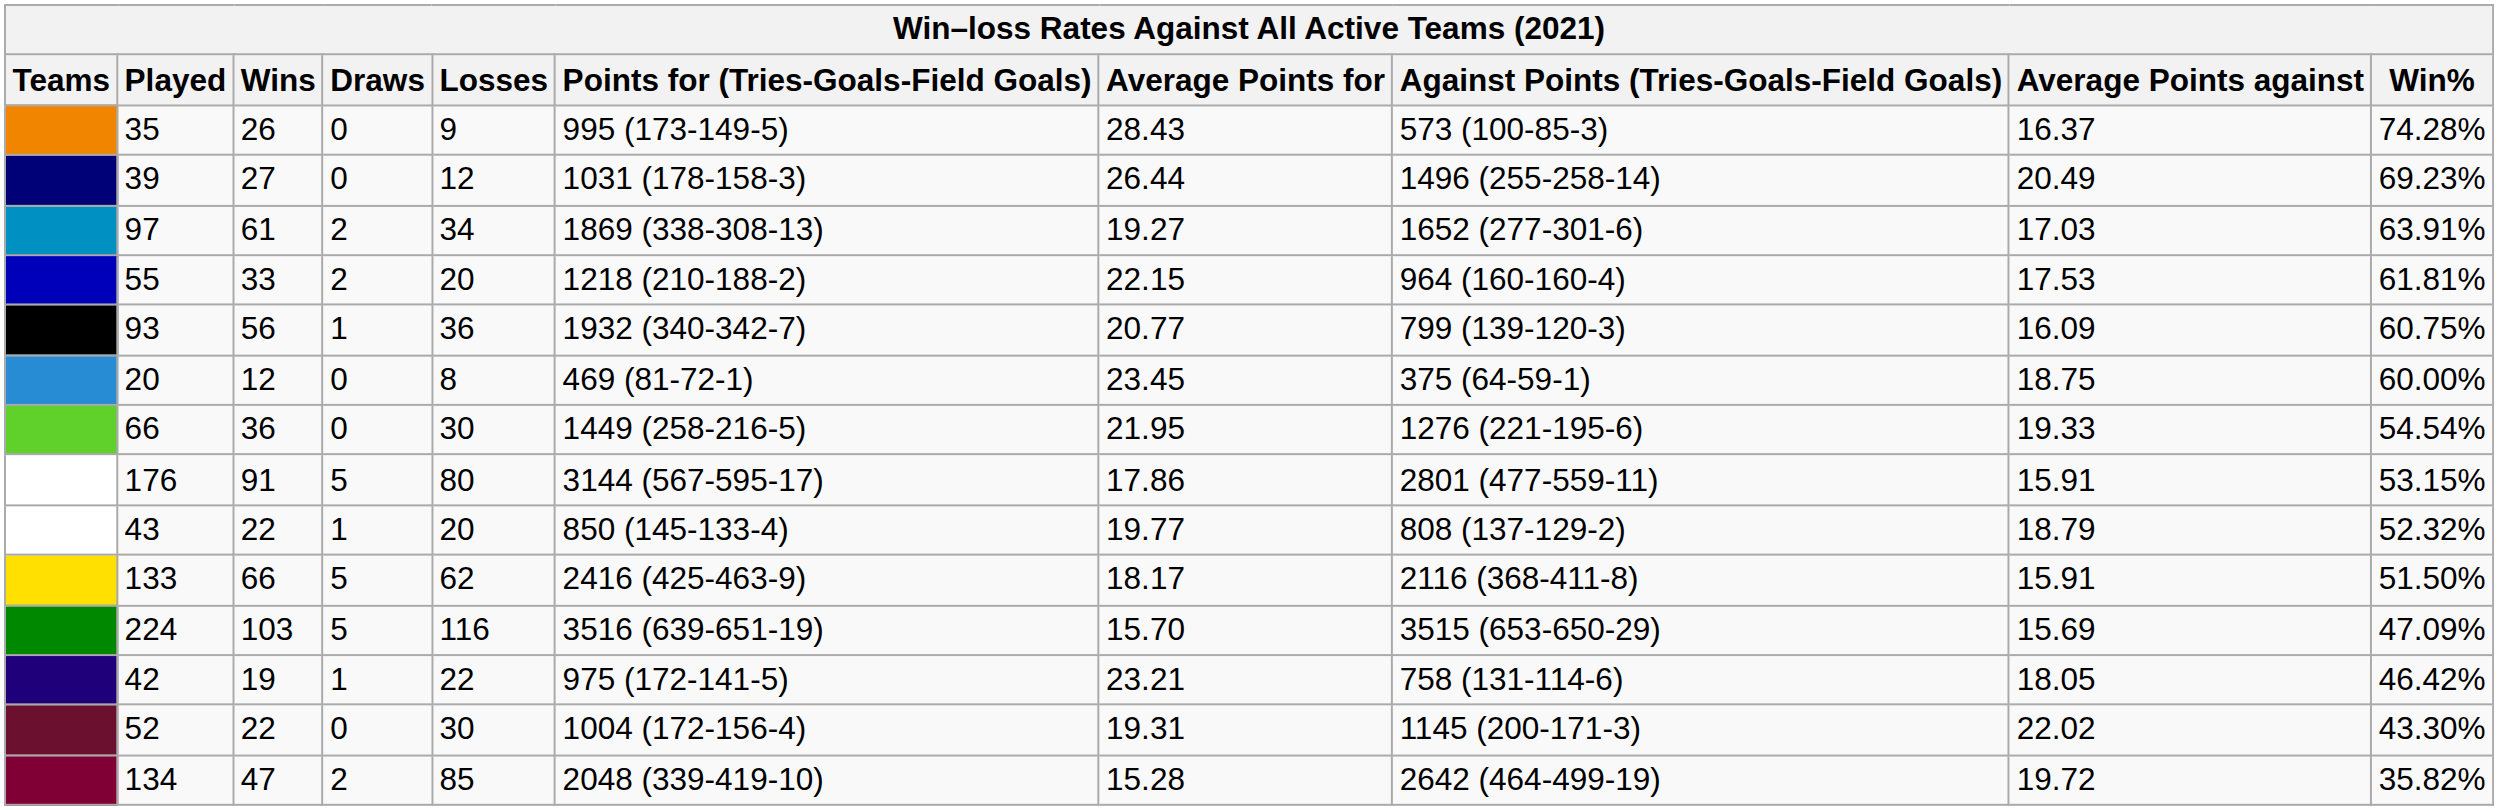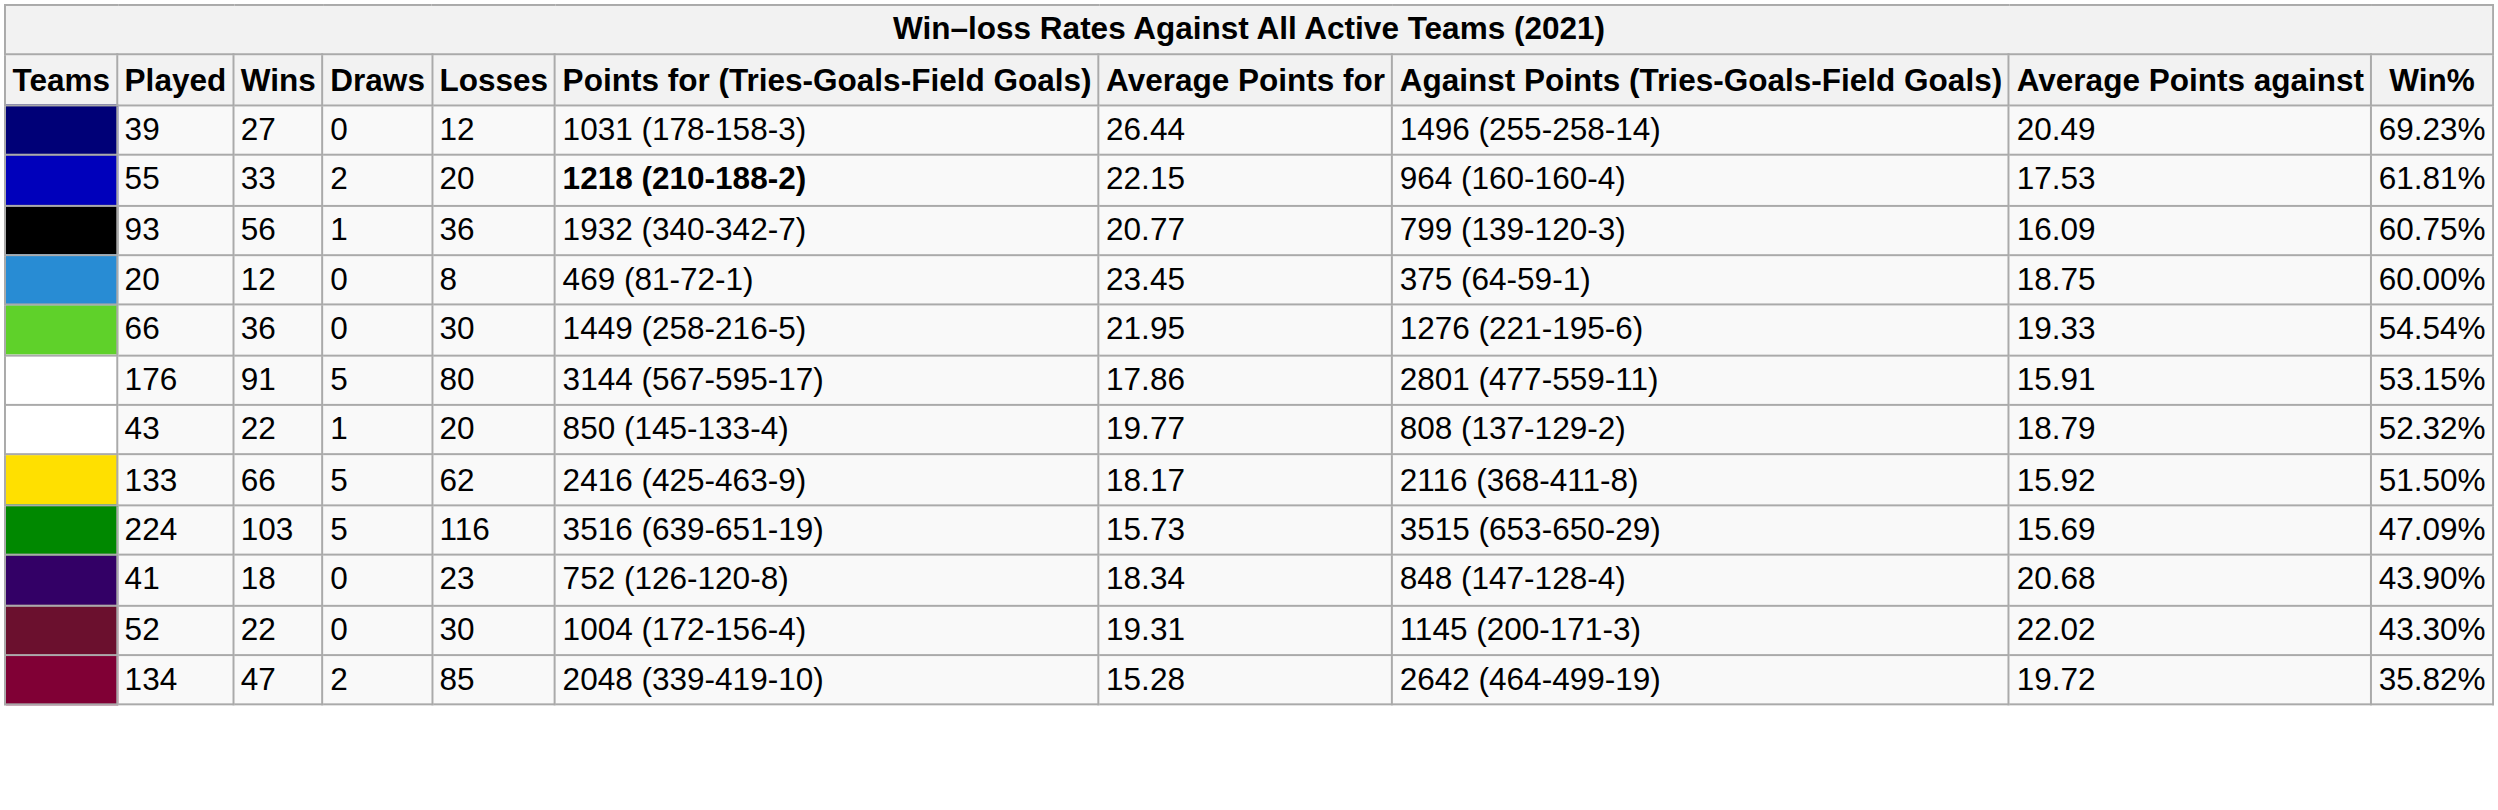- row: 35 | 26 | 0 | 9 | 995 (173-149-5) | 28.43 | 573 (100-85-3) | 16.37 | 74.28%
- row: 97 | 61 | 2 | 34 | 1869 (338-308-13) | 19.27 | 1652 (277-301-6) | 17.03 | 63.91%
55 | Points for (Tries-Goals-Field Goals): normal -> bold
133 | Average Points against: 15.91 -> 15.92
224 | Average Points for: 15.70 -> 15.73
- row: 42 | 19 | 1 | 22 | 975 (172-141-5) | 23.21 | 758 (131-114-6) | 18.05 | 46.42%
+ row: 41 | 18 | 0 | 23 | 752 (126-120-8) | 18.34 | 848 (147-128-4) | 20.68 | 43.90%
